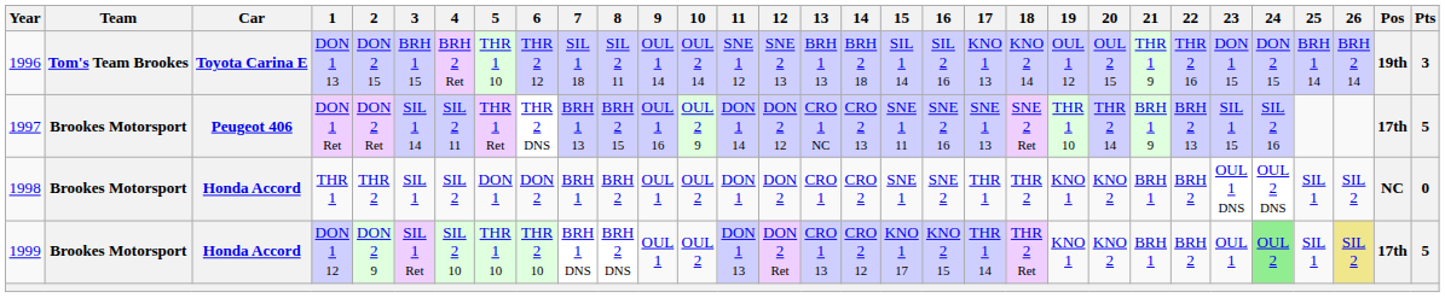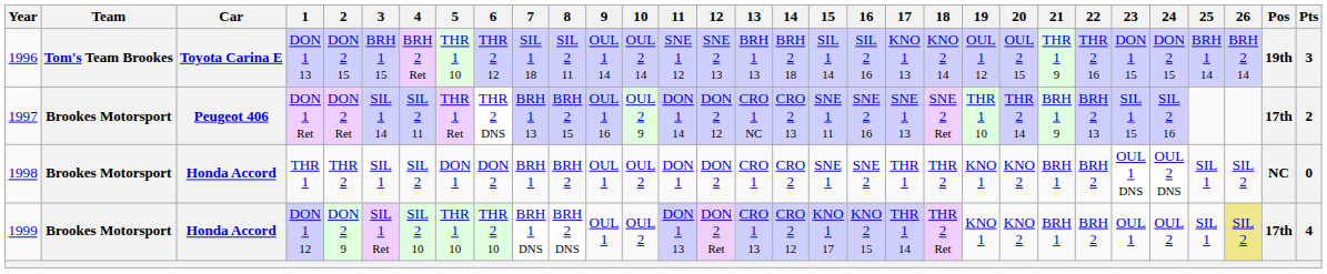DON 1 Ret | Pts: 5 -> 2
DON 1 12 | 24: lightgreen background -> no background
DON 1 12 | Pts: 5 -> 4
